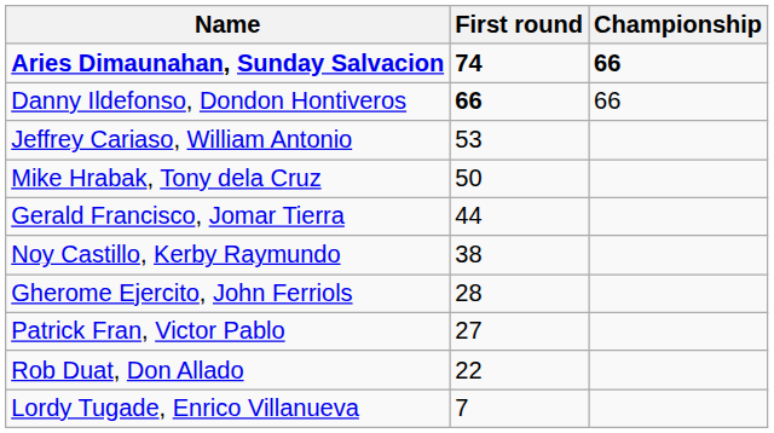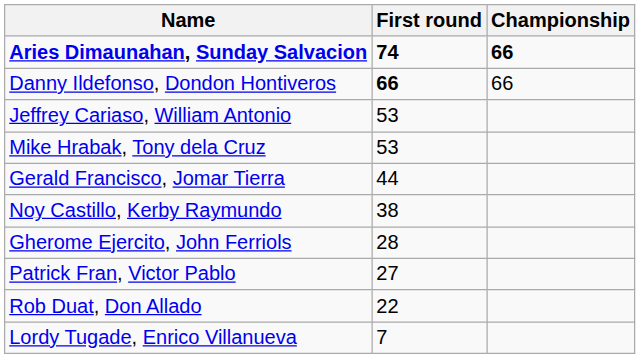Mike Hrabak, Tony dela Cruz | First round: 50 -> 53
